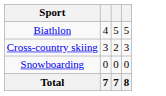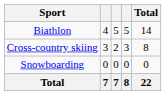+ column: Total | 14 | 8 | 0 | 22
